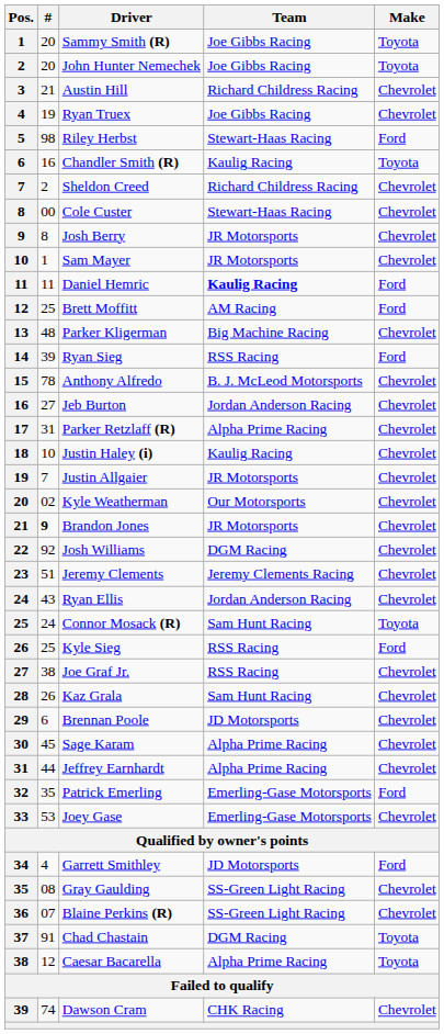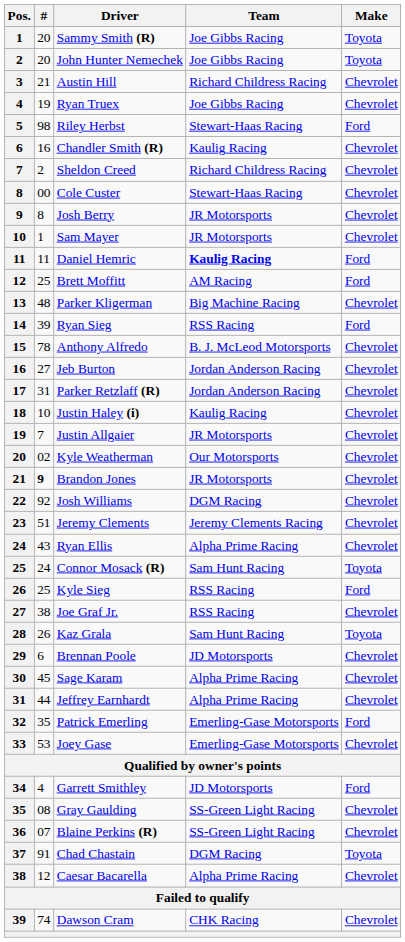Chandler Smith (R) | Make: Toyota -> Chevrolet
Parker Retzlaff (R) | Team: Alpha Prime Racing -> Jordan Anderson Racing
Ryan Ellis | Team: Jordan Anderson Racing -> Alpha Prime Racing
Kaz Grala | Make: Chevrolet -> Toyota
Caesar Bacarella | Make: Toyota -> Chevrolet
